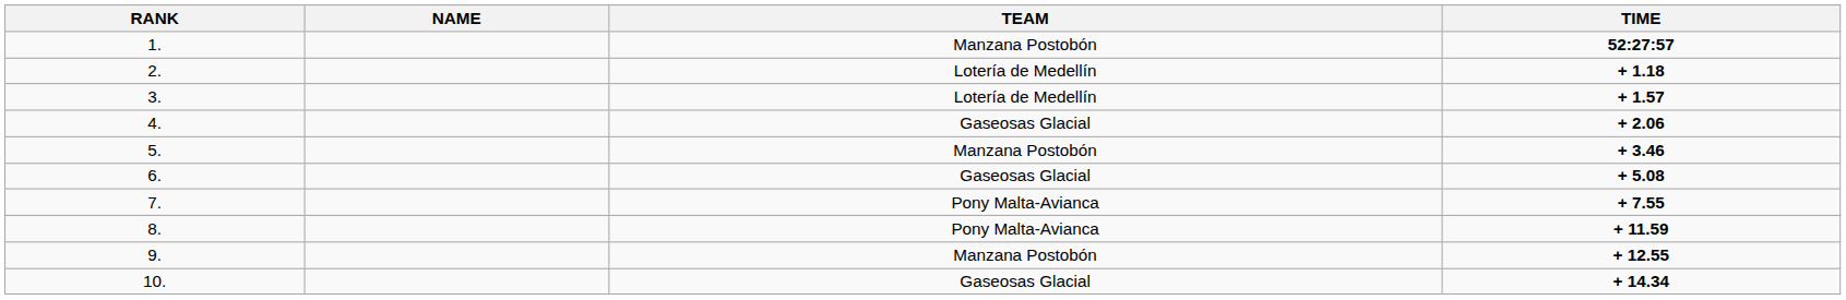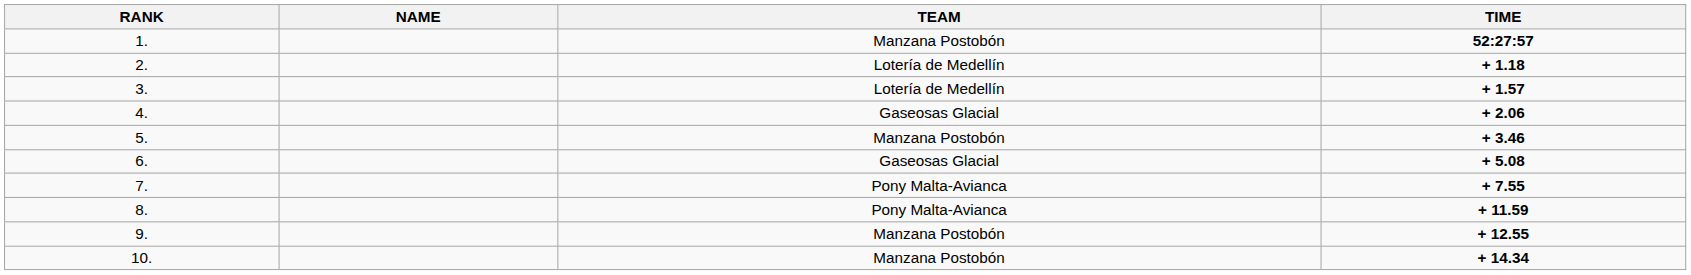10. | TEAM: Gaseosas Glacial -> Manzana Postobón
